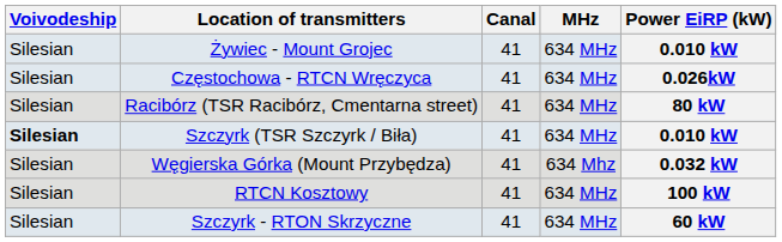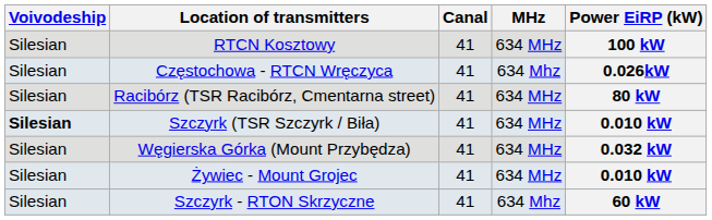rows swapped: RTCN Kosztowy <-> Żywiec - Mount Grojec
Częstochowa - RTCN Wręczyca | MHz: 634 MHz -> 634 Mhz
Węgierska Górka (Mount Przybędza) | MHz: 634 Mhz -> 634 MHz
Szczyrk - RTON Skrzyczne | MHz: 634 MHz -> 634 Mhz
